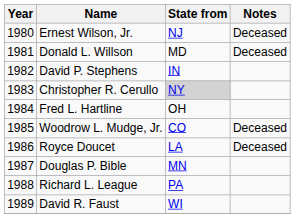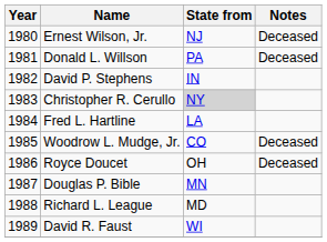Donald L. Willson | State from: MD -> PA
Fred L. Hartline | State from: OH -> LA
Royce Doucet | State from: LA -> OH
Richard L. League | State from: PA -> MD
